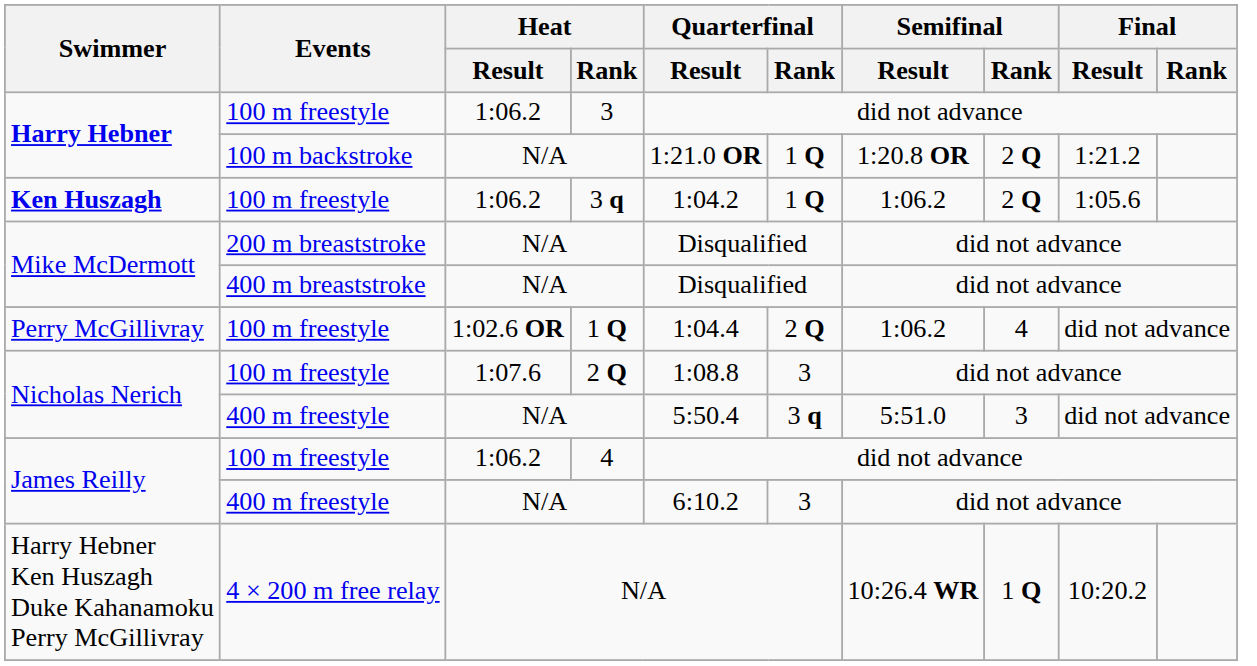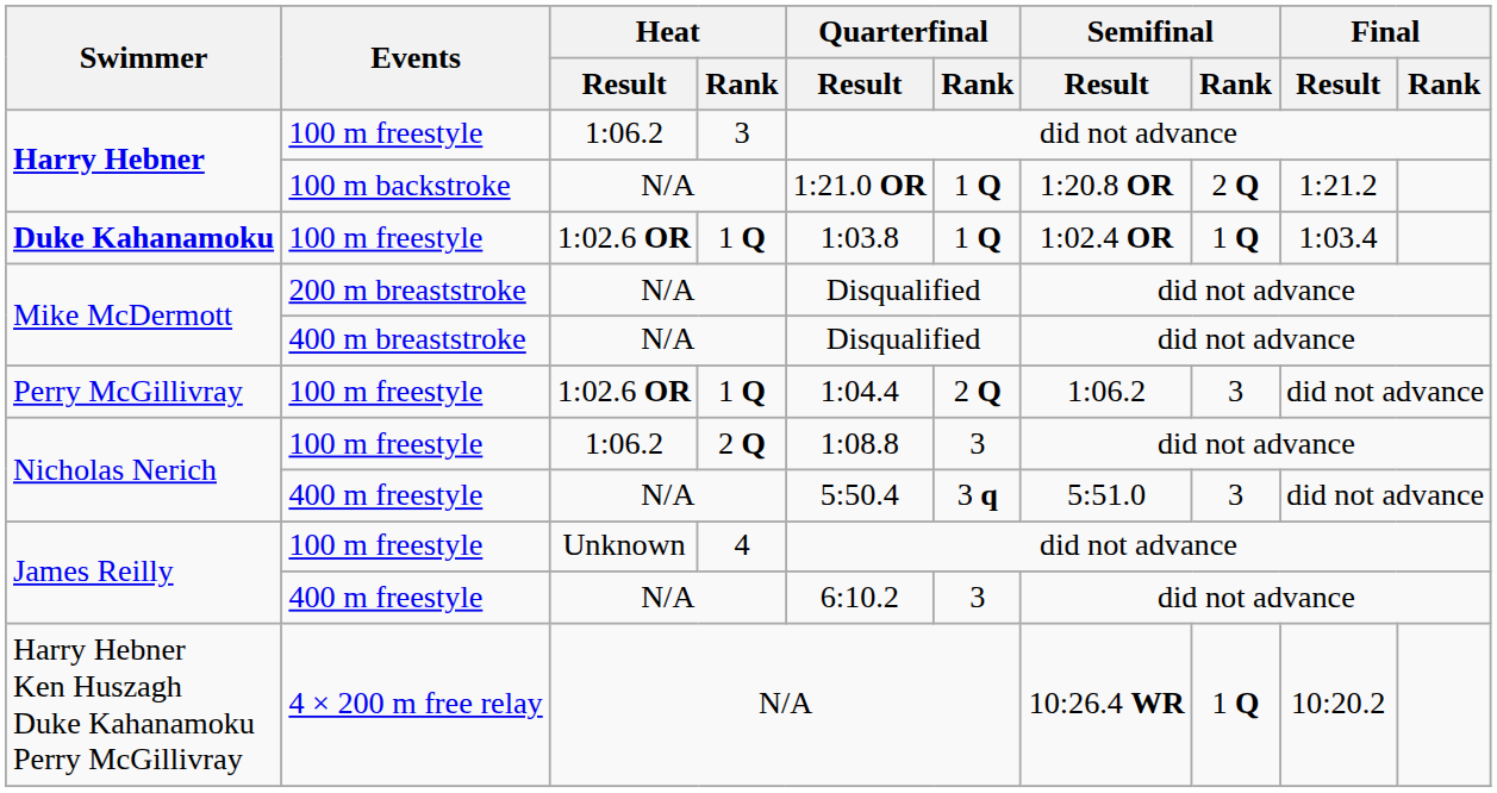- row: Ken Huszagh | 100 m freestyle | 1:06.2 | 3 q | 1:04.2 | 1 Q | 1:06.2 | 2 Q | 1:05.6
+ row: Duke Kahanamoku | 100 m freestyle | 1:02.6 OR | 1 Q | 1:03.8 | 1 Q | 1:02.4 OR | 1 Q | 1:03.4
Perry McGillivray | Semifinal / Rank: 4 -> 3
Nicholas Nerich / 100 m freestyle | Heat / Result: 1:07.6 -> 1:06.2
James Reilly / 100 m freestyle | Heat / Result: 1:06.2 -> Unknown
